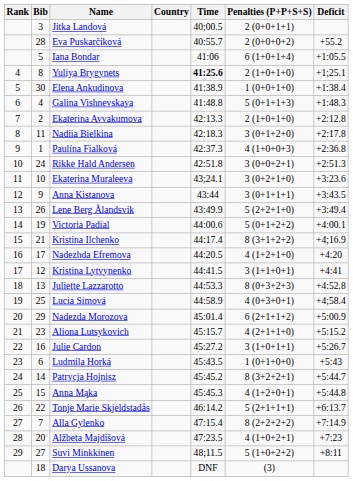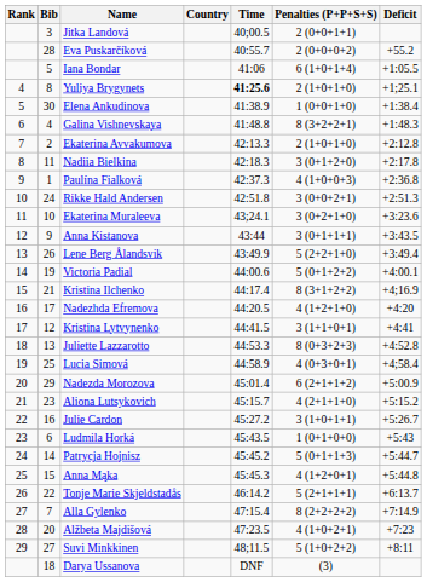Galina Vishnevskaya | Penalties (P+P+S+S): 5 (0+1+1+3) -> 8 (3+2+2+1)
Patrycja Hojnisz | Penalties (P+P+S+S): 8 (3+2+2+1) -> 5 (0+1+1+3)
